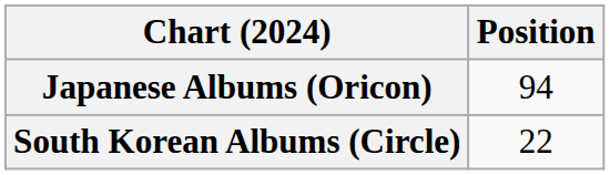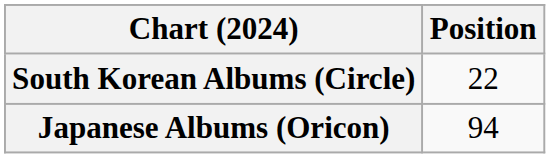rows swapped: Japanese Albums (Oricon) <-> South Korean Albums (Circle)
